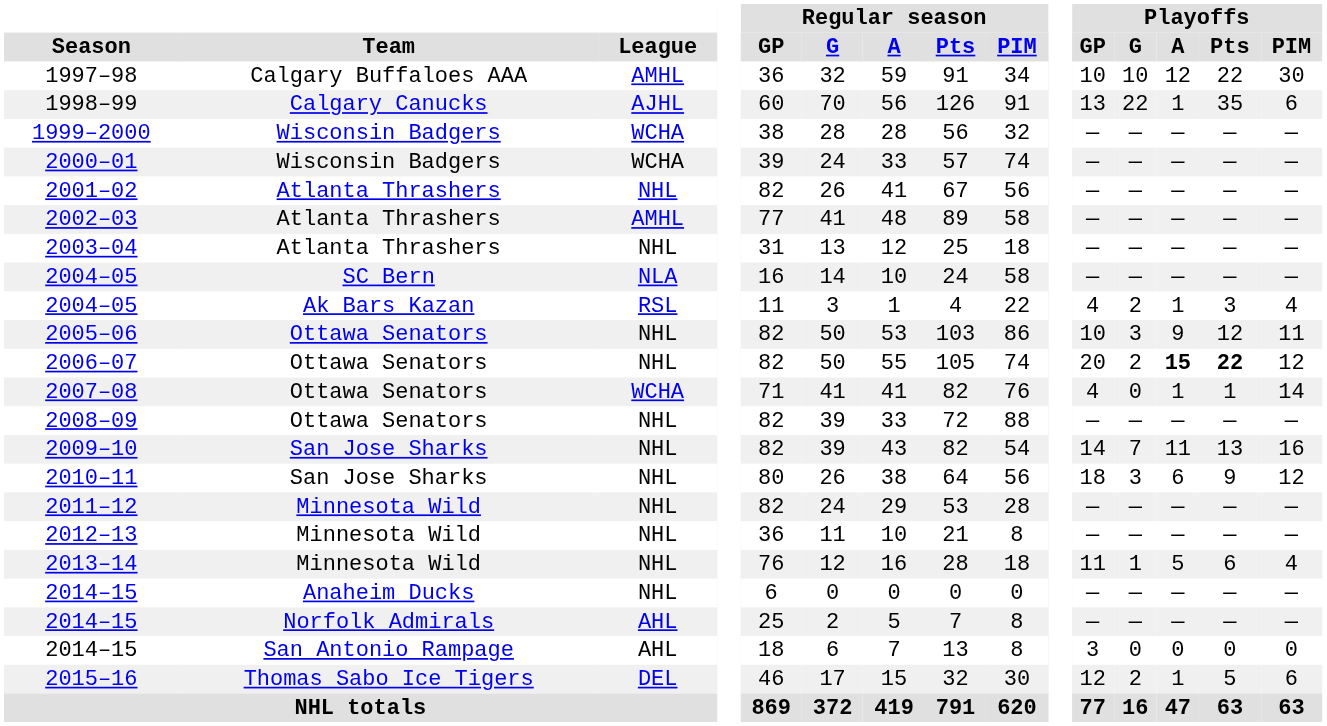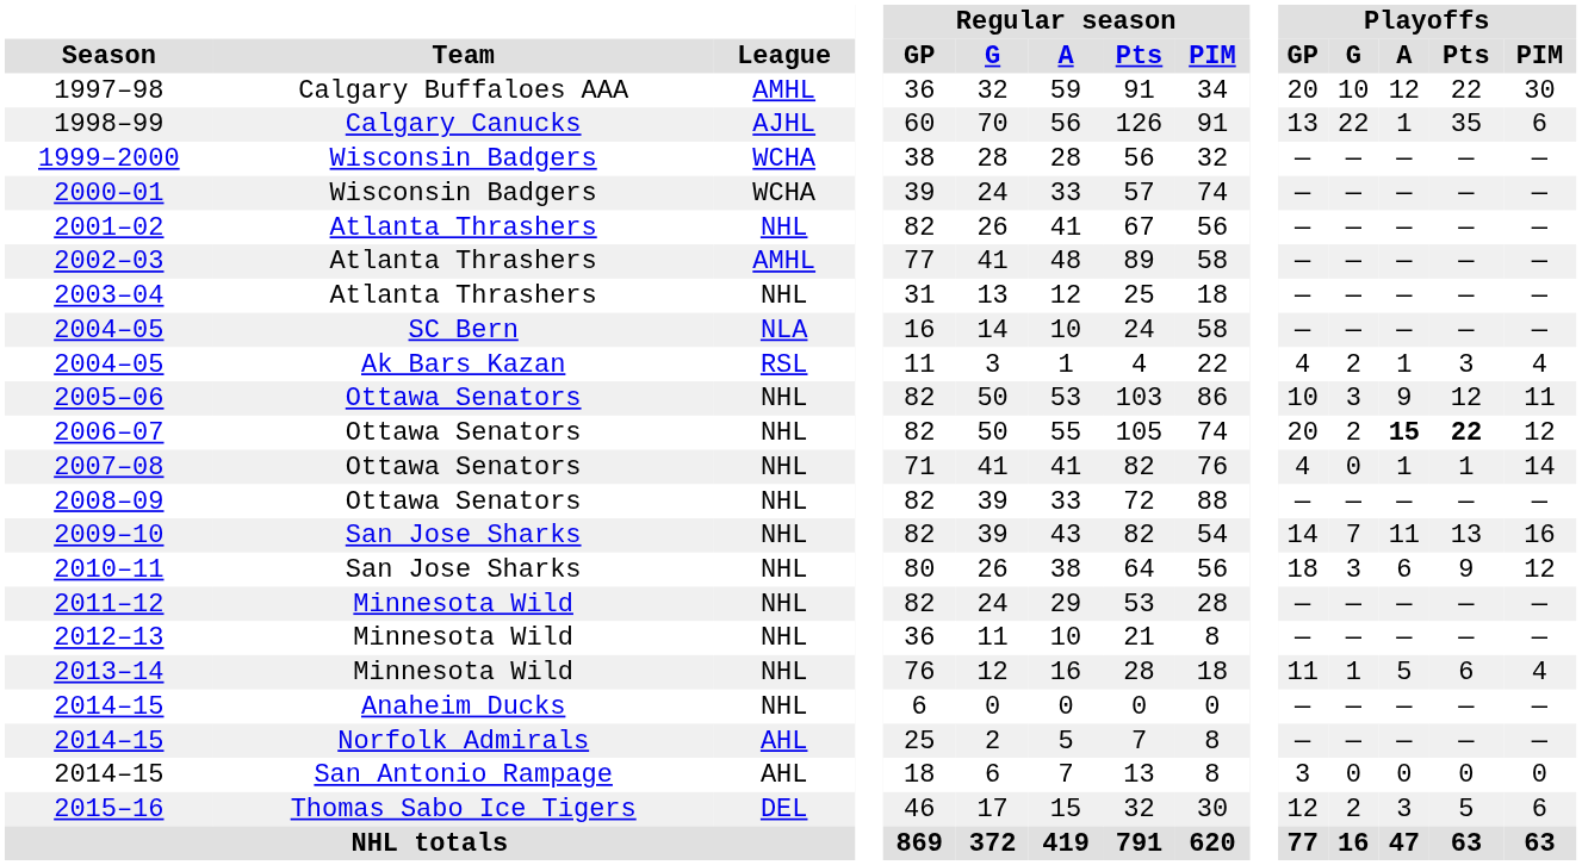1997–98 | Playoffs / GP: 10 -> 20
2007–08 | League: WCHA -> NHL
2015–16 | Playoffs / A: 1 -> 3
